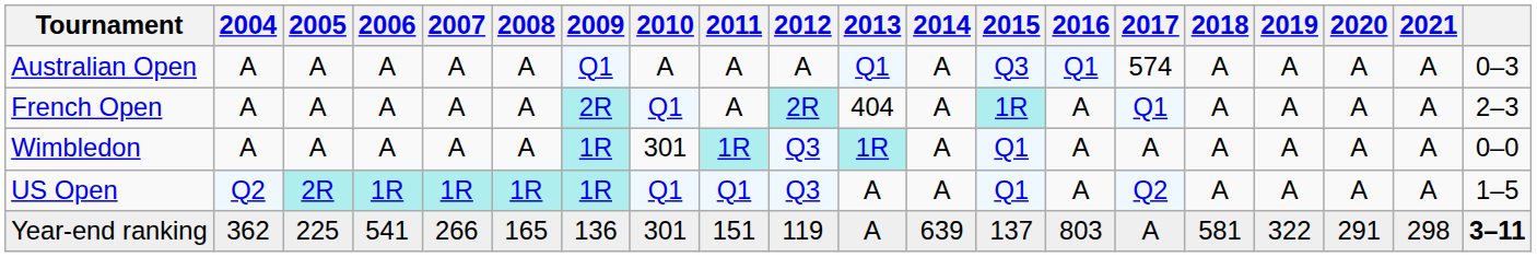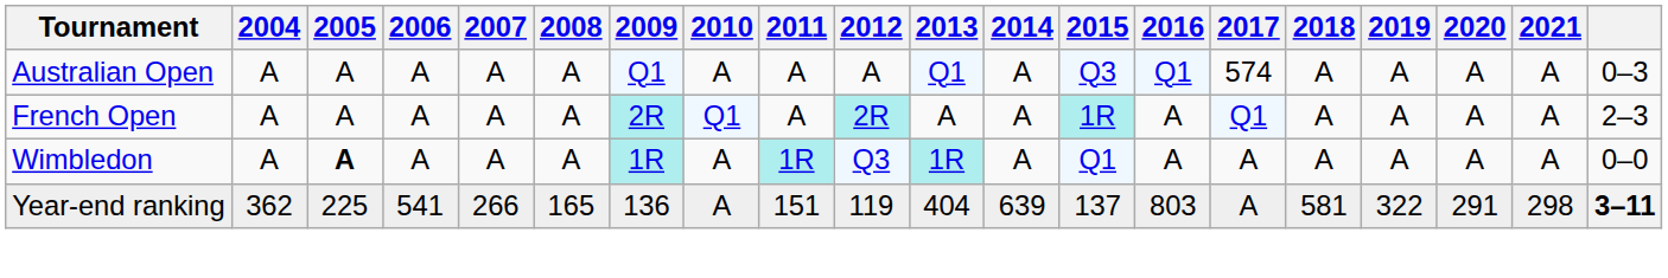French Open | 2013: 404 -> A
Wimbledon | 2005: normal -> bold
Wimbledon | 2010: 301 -> A
- row: US Open | Q2 | 2R | 1R | 1R | 1R | 1R | Q1 | Q1 | Q3 | A | A | Q1 | A | Q2 | A | A | A | A | 1–5
Year-end ranking | 2010: 301 -> A
Year-end ranking | 2013: A -> 404
